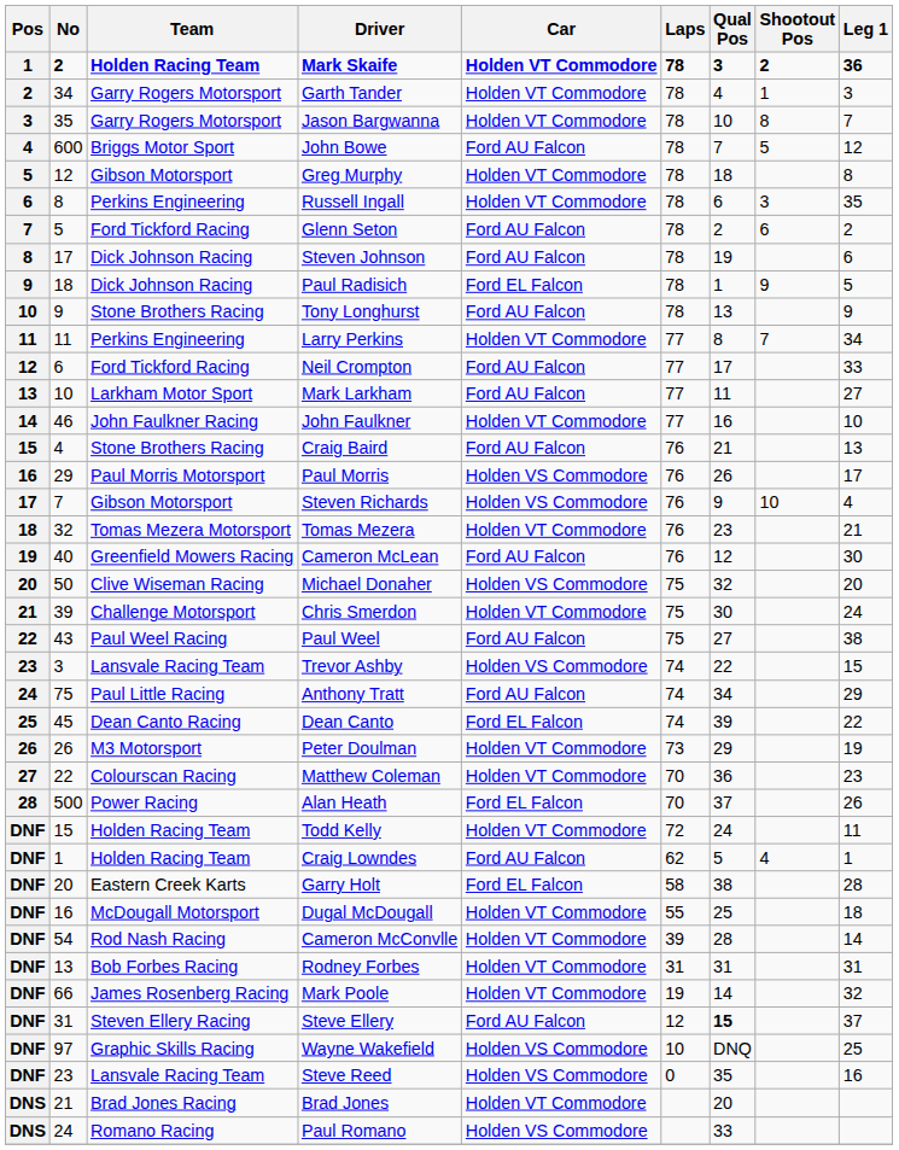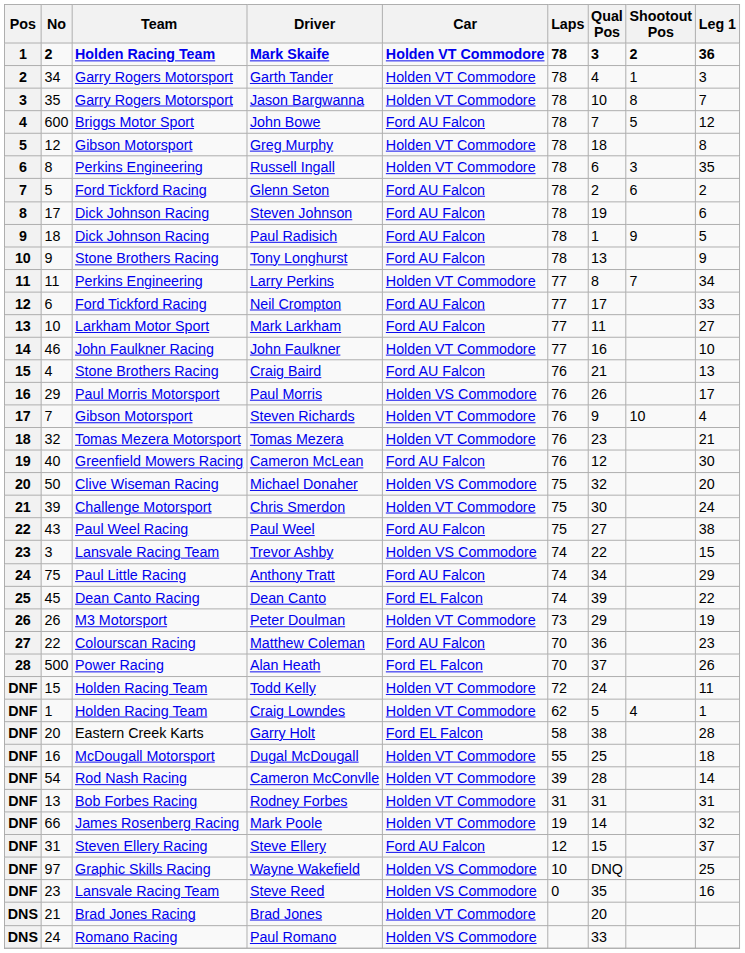Paul Radisich | Car: Ford EL Falcon -> Ford AU Falcon
Steven Richards | Car: Holden VS Commodore -> Holden VT Commodore
Matthew Coleman | Car: Holden VT Commodore -> Ford AU Falcon
Craig Lowndes | Car: Ford AU Falcon -> Holden VT Commodore
Steve Ellery | Qual Pos: bold -> normal
